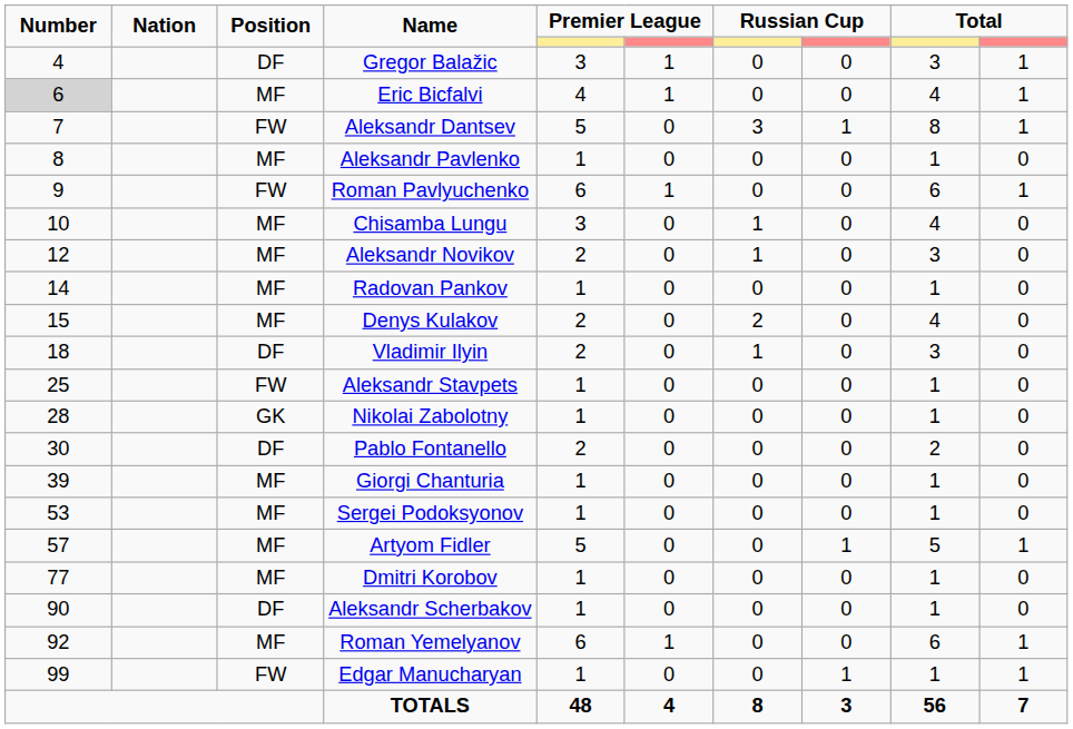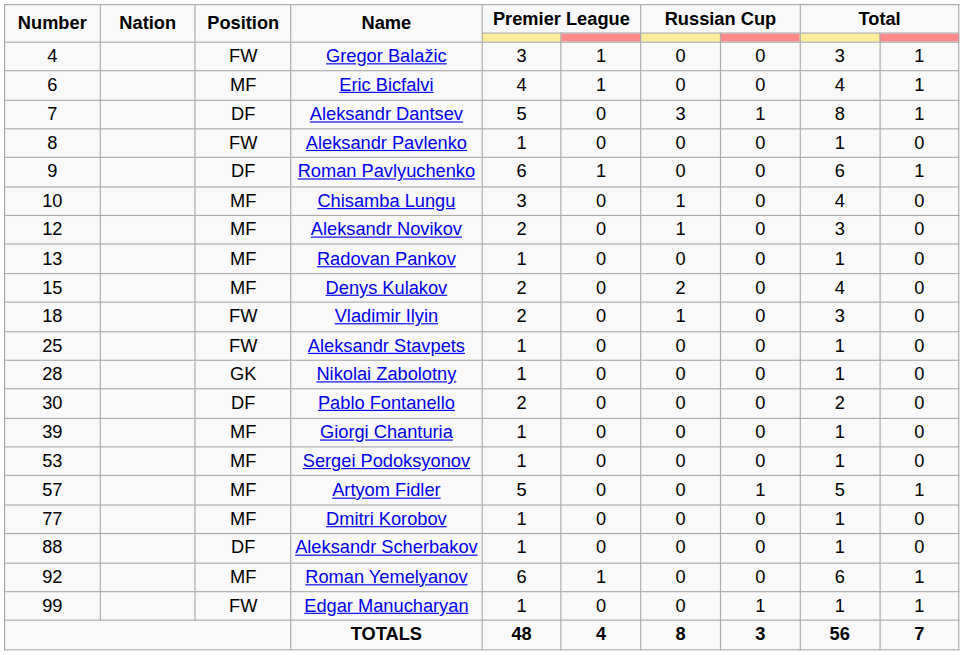Gregor Balažic | Position: DF -> FW
Eric Bicfalvi | Number: lightgrey background -> no background
Aleksandr Dantsev | Position: FW -> DF
Aleksandr Pavlenko | Position: MF -> FW
Roman Pavlyuchenko | Position: FW -> DF
Radovan Pankov | Number: 14 -> 13
Vladimir Ilyin | Position: DF -> FW
Aleksandr Scherbakov | Number: 90 -> 88
